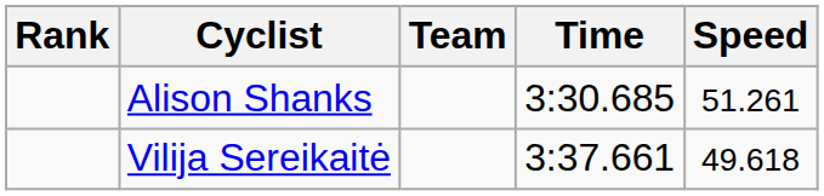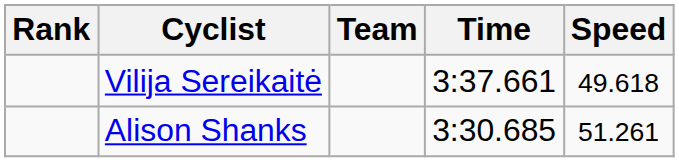rows swapped: Alison Shanks <-> Vilija Sereikaitė
